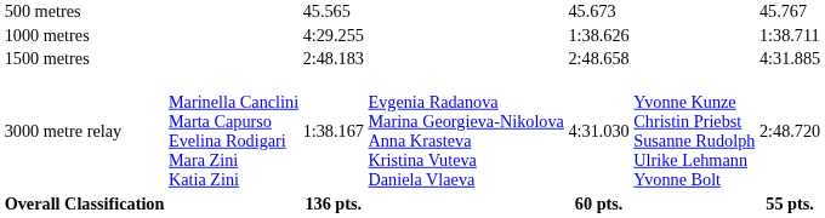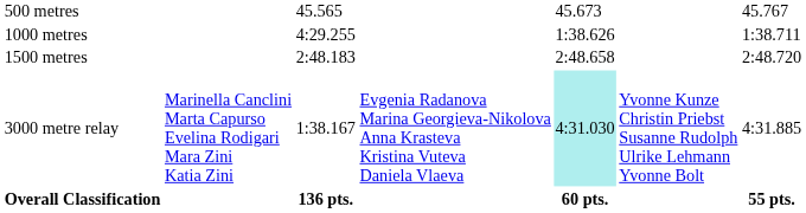1500 metres | column 7: 4:31.885 -> 2:48.720
3000 metre relay | column 5: no background -> paleturquoise background
3000 metre relay | column 7: 2:48.720 -> 4:31.885
